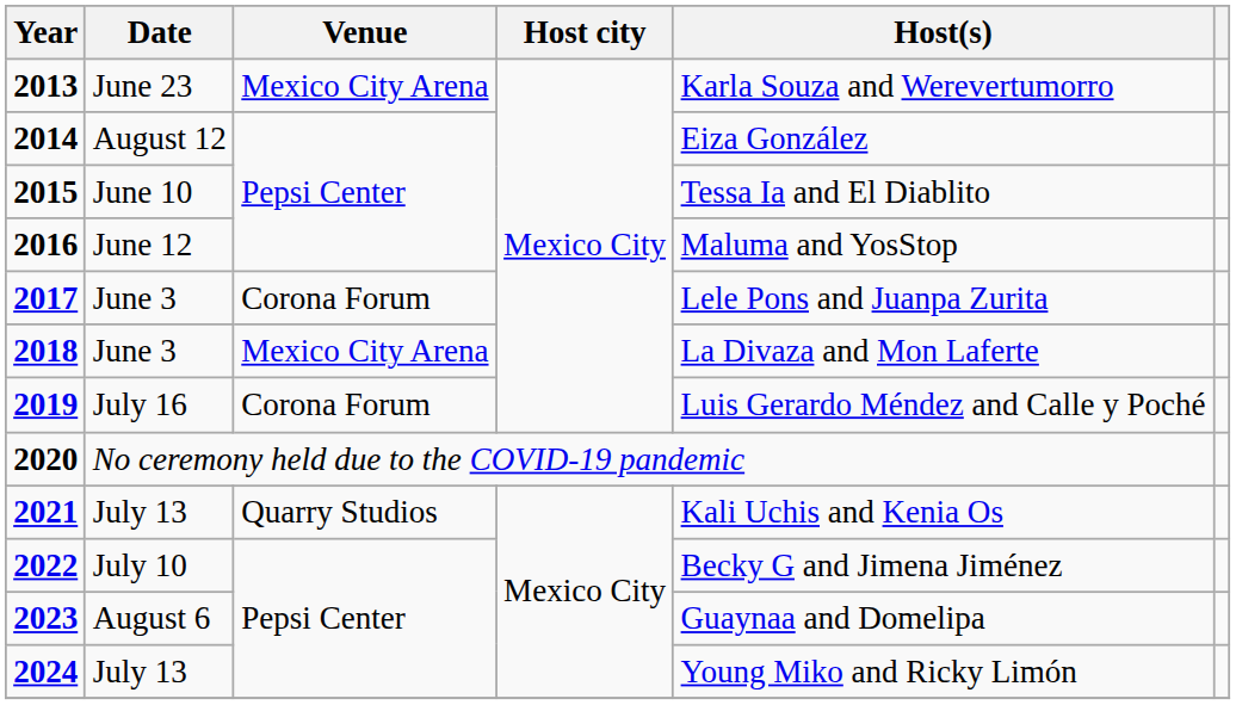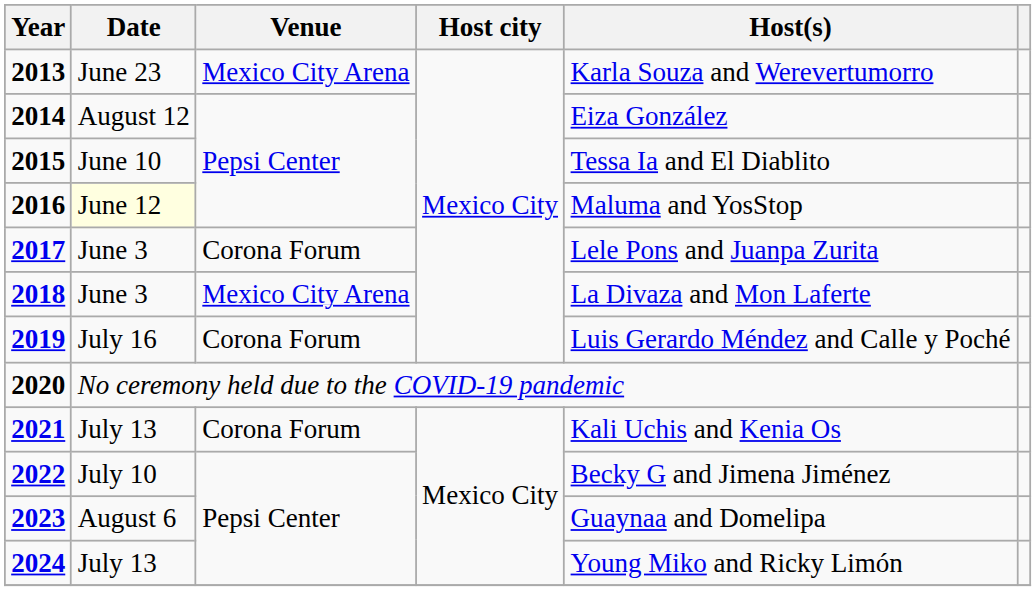2016 | Date: no background -> lightyellow background
2021 | Venue: Quarry Studios -> Corona Forum
